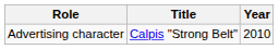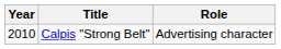columns swapped: Year <-> Role
